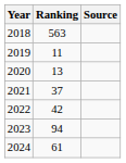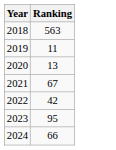- column: Source
2021 | Ranking: 37 -> 67
2023 | Ranking: 94 -> 95
2024 | Ranking: 61 -> 66
